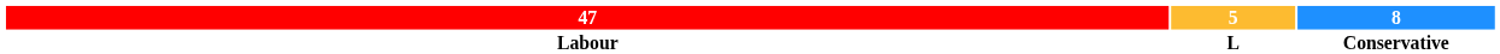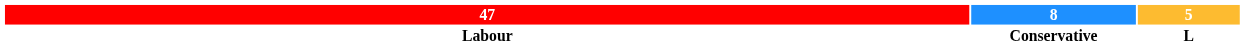columns swapped: 8 <-> 5
